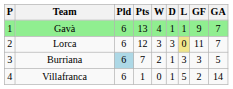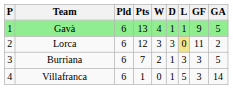Gavà | GA: 7 -> 5
Lorca | GA: 7 -> 2
Burriana | Pld: lightblue background -> no background
Villafranca | GF: 2 -> 3
